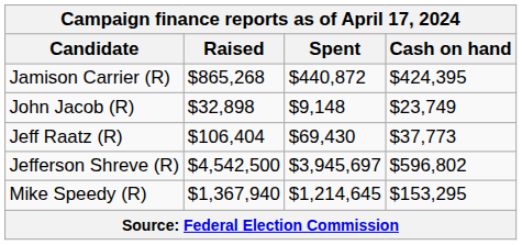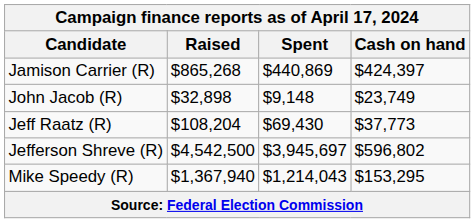Jamison Carrier (R) | Spent: $440,872 -> $440,869
Jamison Carrier (R) | Cash on hand: $424,395 -> $424,397
Jeff Raatz (R) | Raised: $106,404 -> $108,204
Mike Speedy (R) | Spent: $1,214,645 -> $1,214,043
